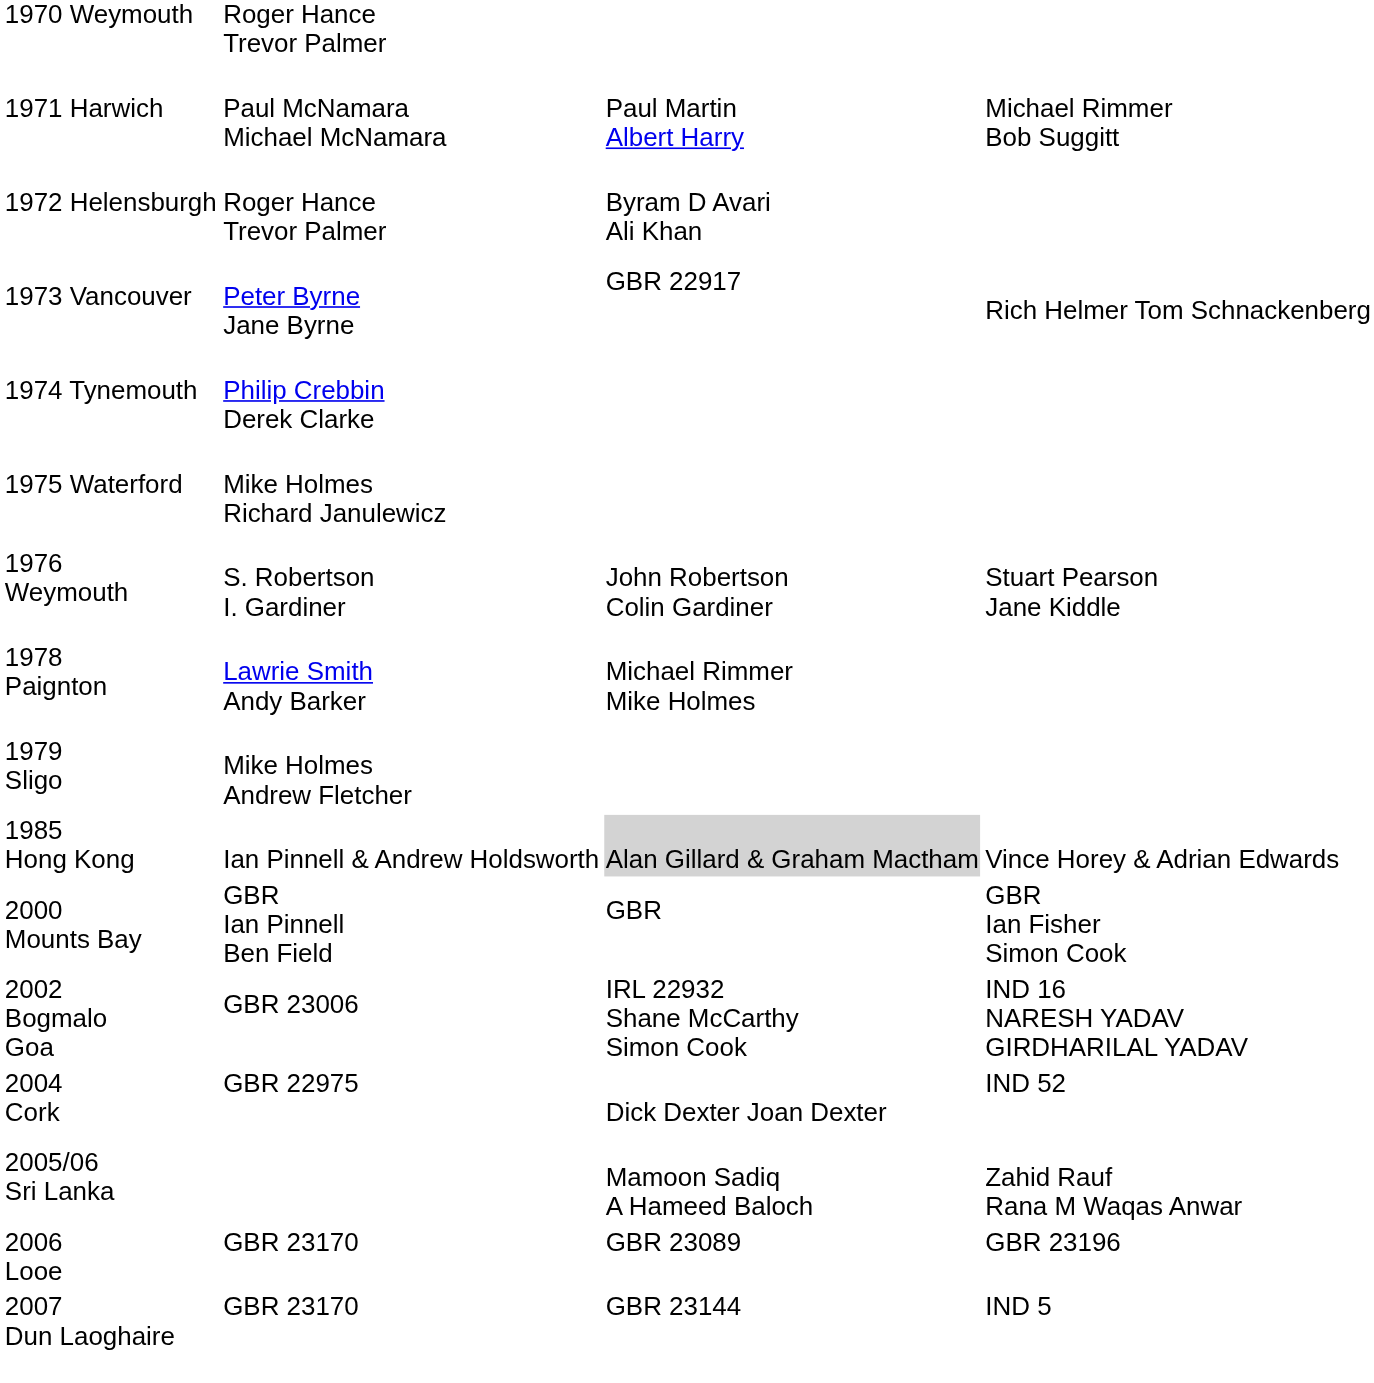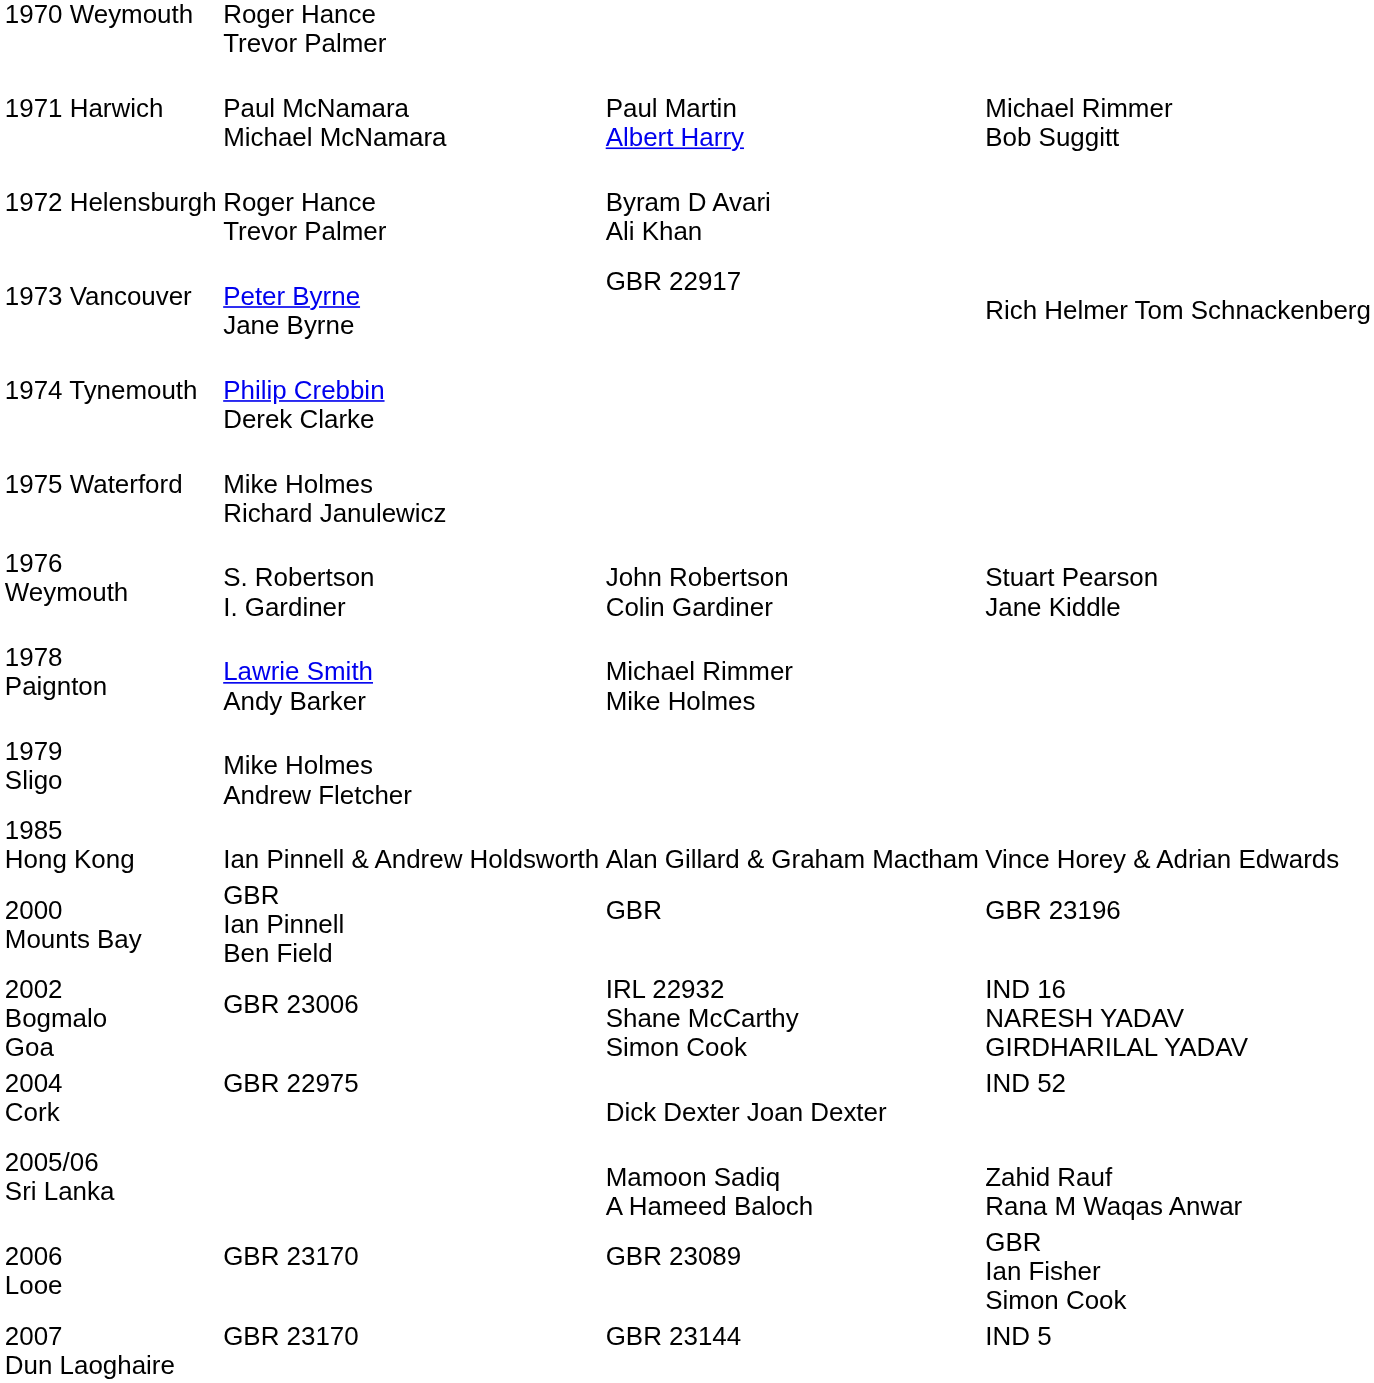1985 Hong Kong | column 3: lightgrey background -> no background
2000 Mounts Bay | column 4: GBR Ian Fisher Simon Cook -> GBR 23196
2006 Looe | column 4: GBR 23196 -> GBR Ian Fisher Simon Cook
